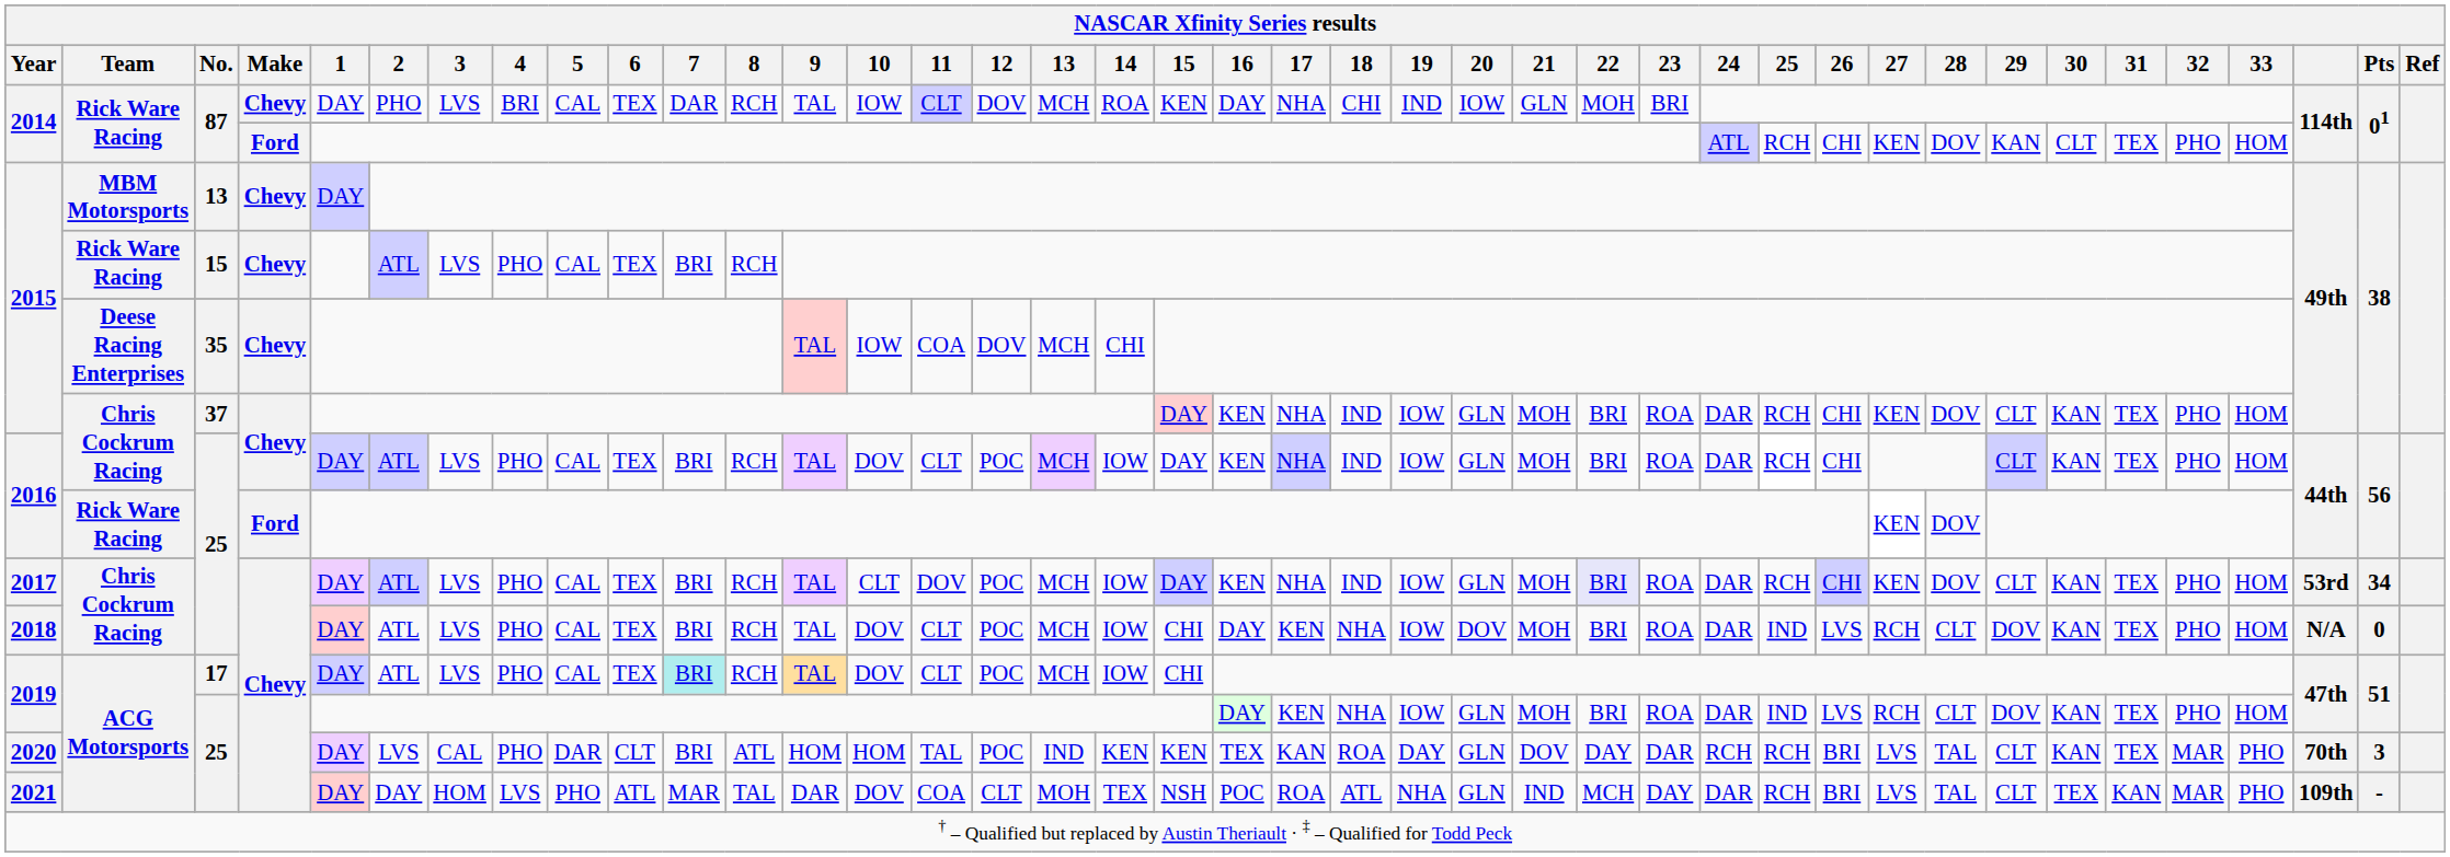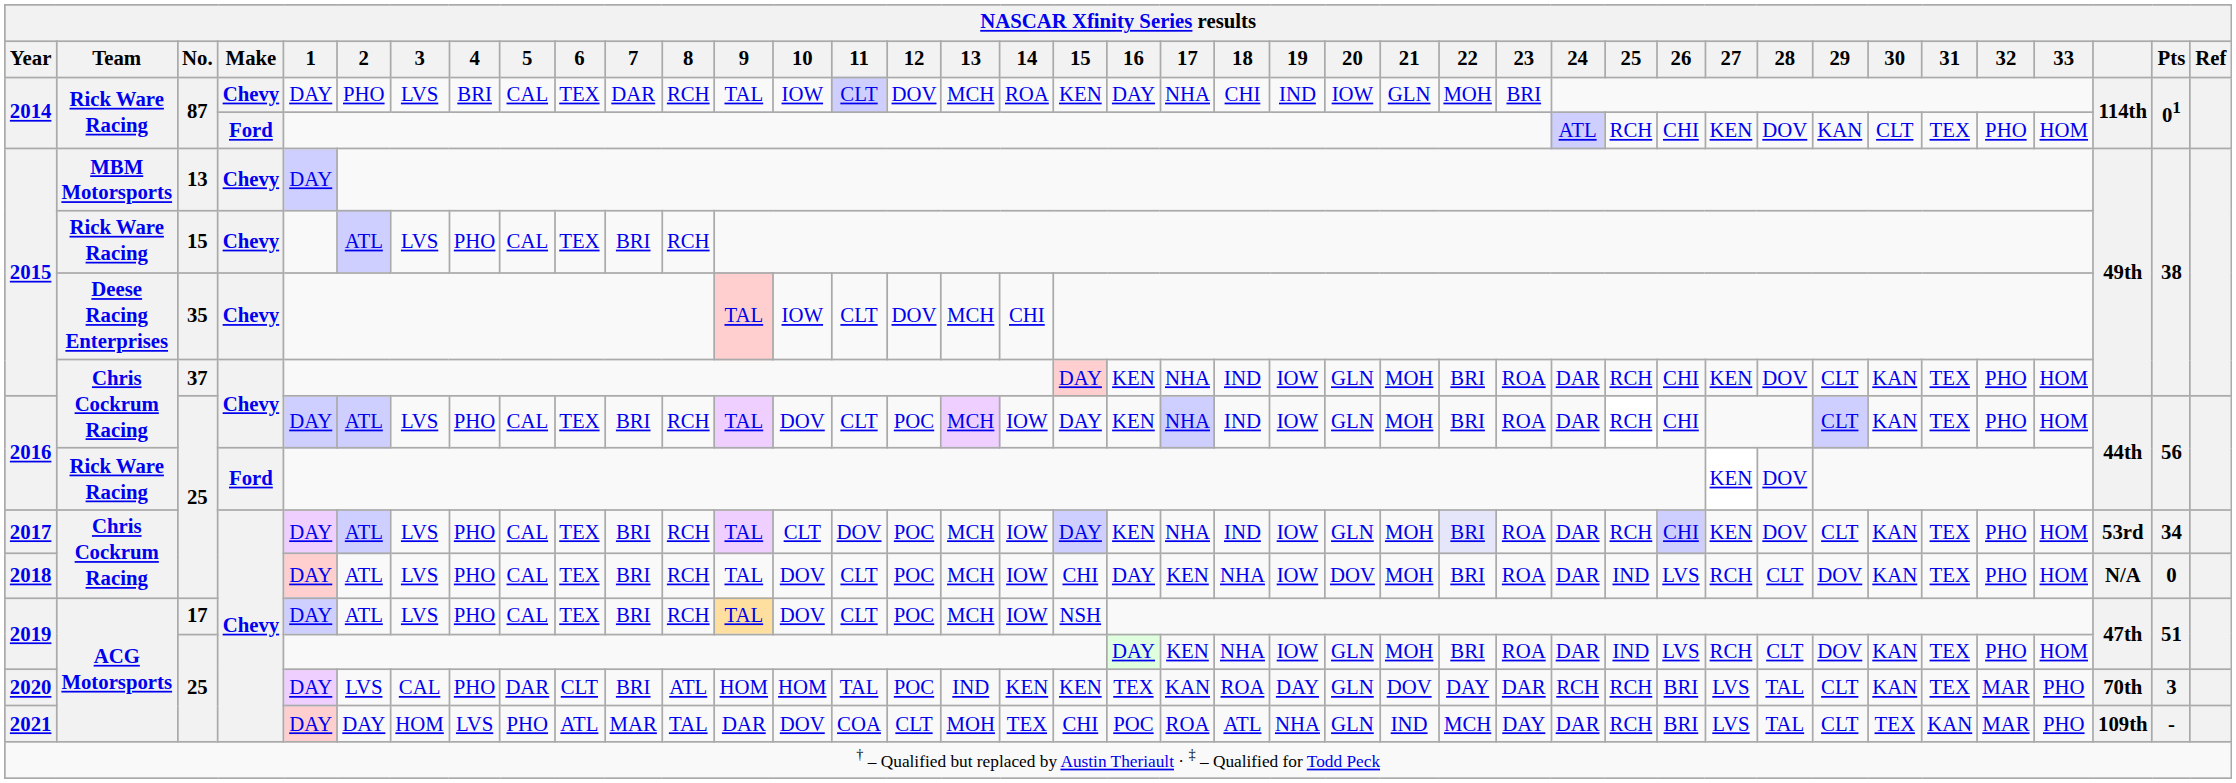2015 / 35 | 11: COA -> CLT
2019 / 17 | 7: paleturquoise background -> no background
2019 / 17 | 15: CHI -> NSH
2021 | 15: NSH -> CHI
